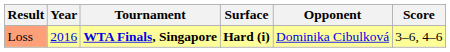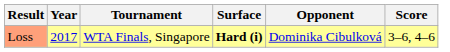Loss | Year: 2016 -> 2017
Loss | Tournament: bold -> normal
